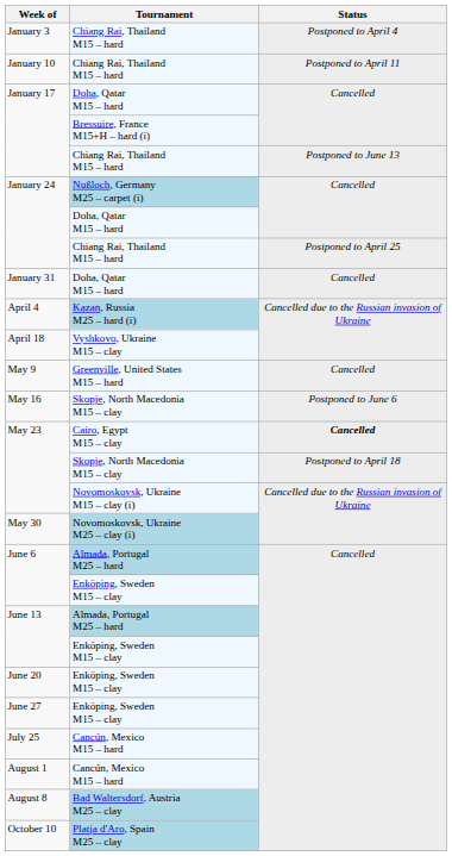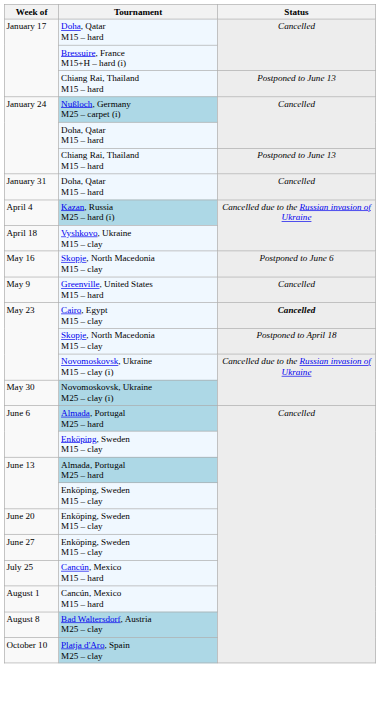- row: January 3 | Chiang Rai, Thailand M15 – hard | Postponed to April 4
- row: January 10 | Chiang Rai, Thailand M15 – hard | Postponed to April 11
January 24 / Chiang Rai, Thailand M15 – hard | Status: Postponed to April 25 -> Postponed to June 13
rows swapped: May 9 <-> May 16
